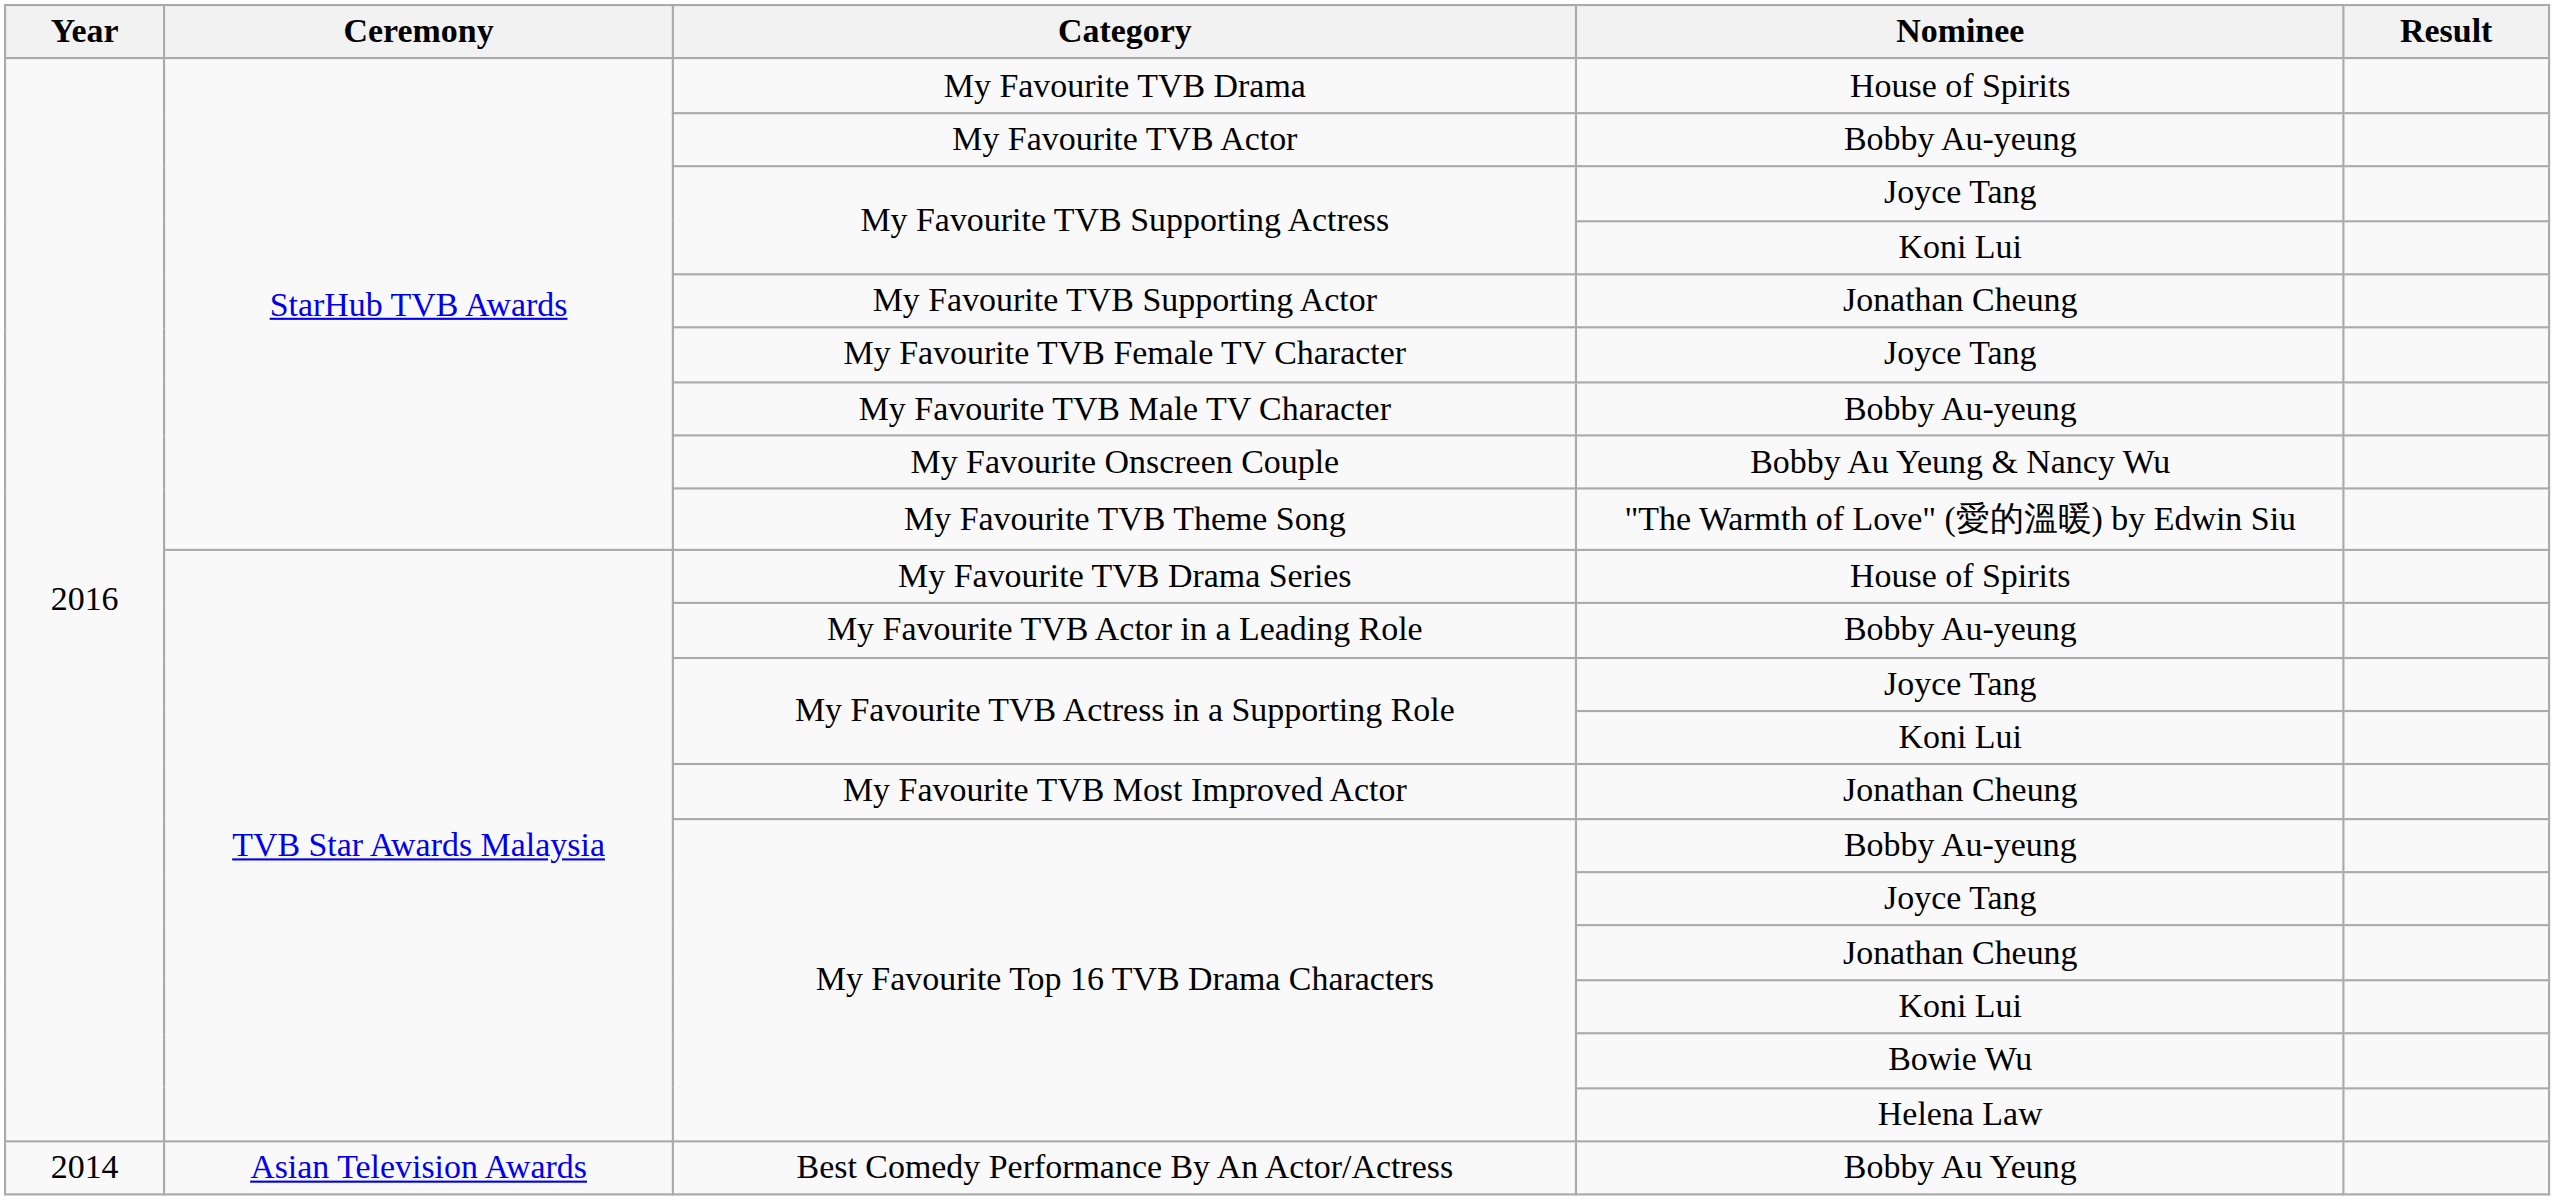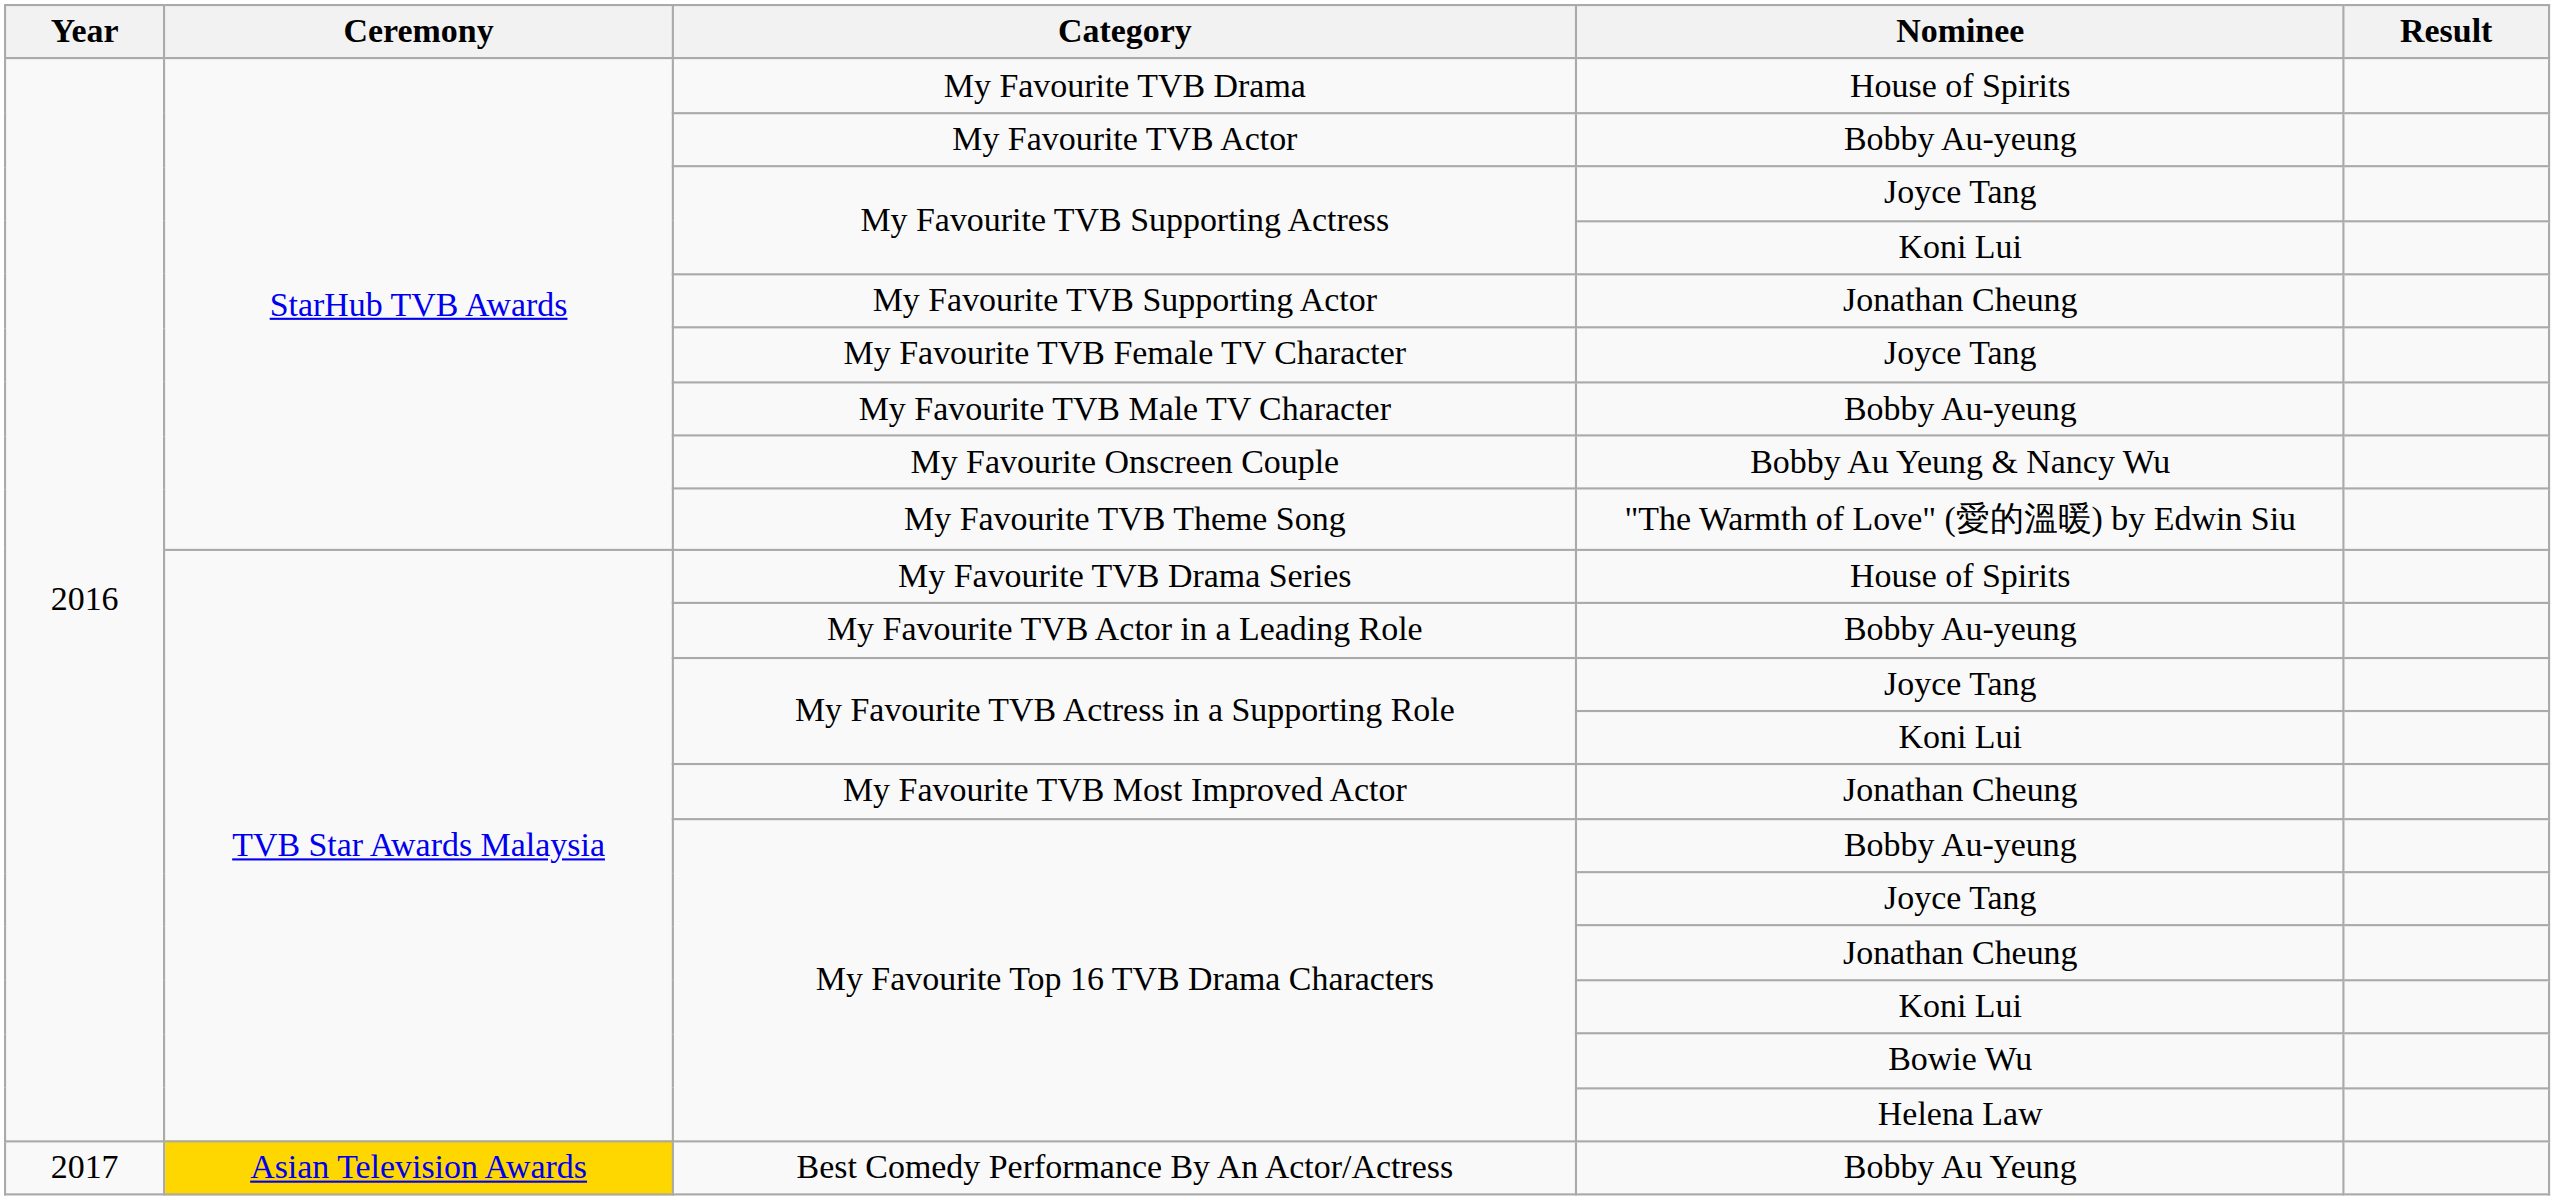Best Comedy Performance By An Actor/Actress | Year: 2014 -> 2017
Best Comedy Performance By An Actor/Actress | Ceremony: no background -> gold background
